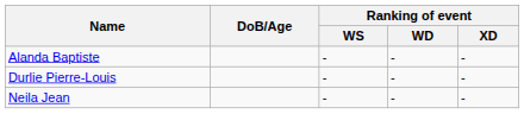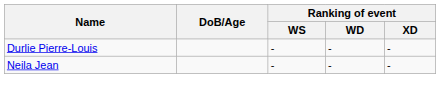- row: Alanda Baptiste | - | - | -
